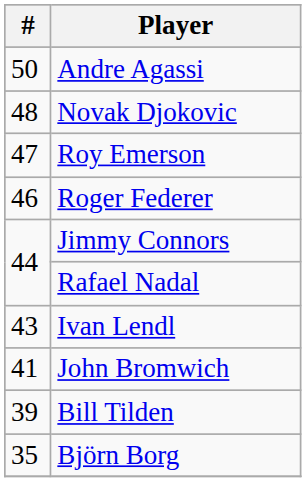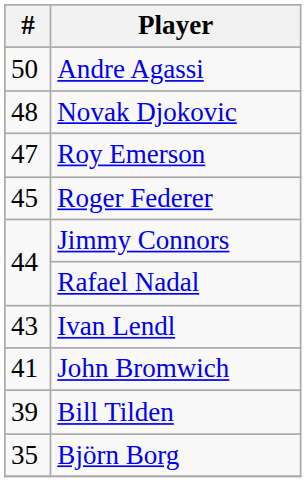Roger Federer | #: 46 -> 45
